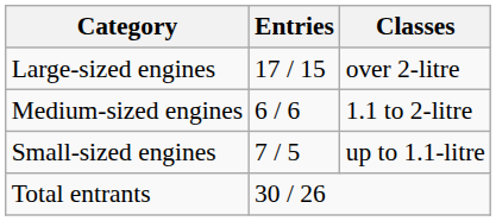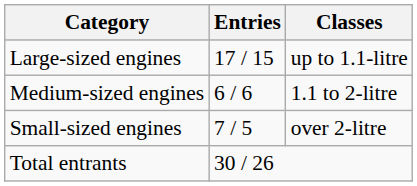Large-sized engines | Classes: over 2-litre -> up to 1.1-litre
Small-sized engines | Classes: up to 1.1-litre -> over 2-litre
